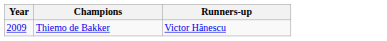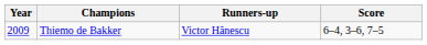+ column: Score | 6–4, 3–6, 7–5
